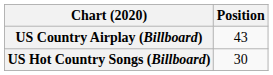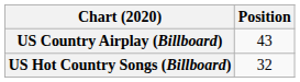US Hot Country Songs (Billboard) | Position: 30 -> 32
